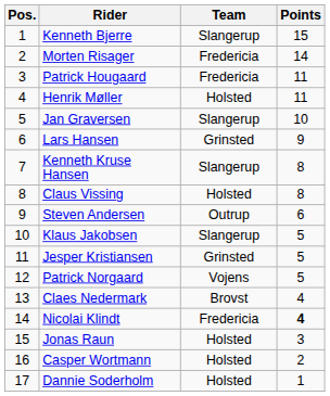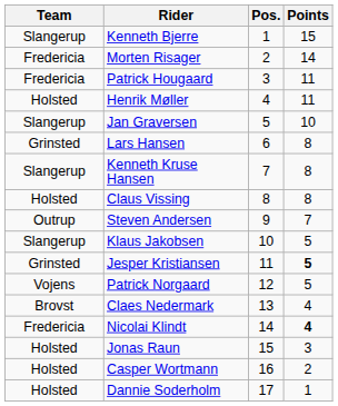columns swapped: Pos. <-> Team
Lars Hansen | Points: 9 -> 8
Steven Andersen | Points: 6 -> 7
Jesper Kristiansen | Points: normal -> bold
